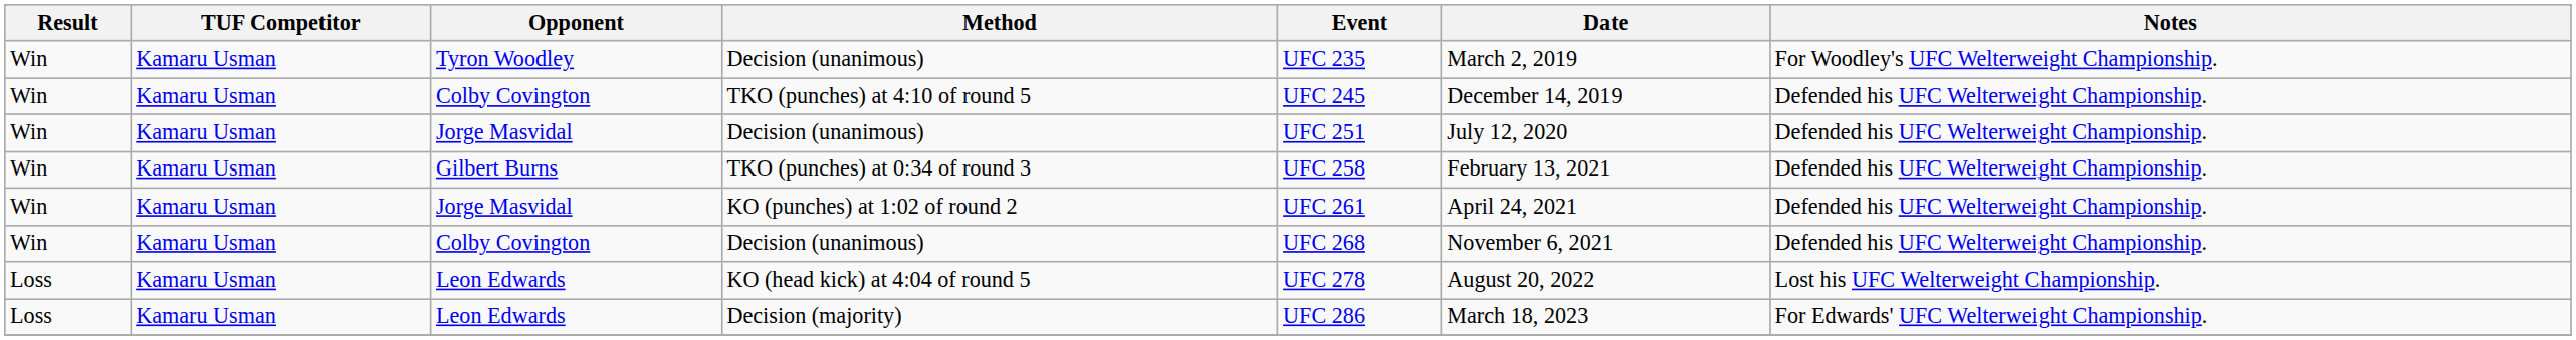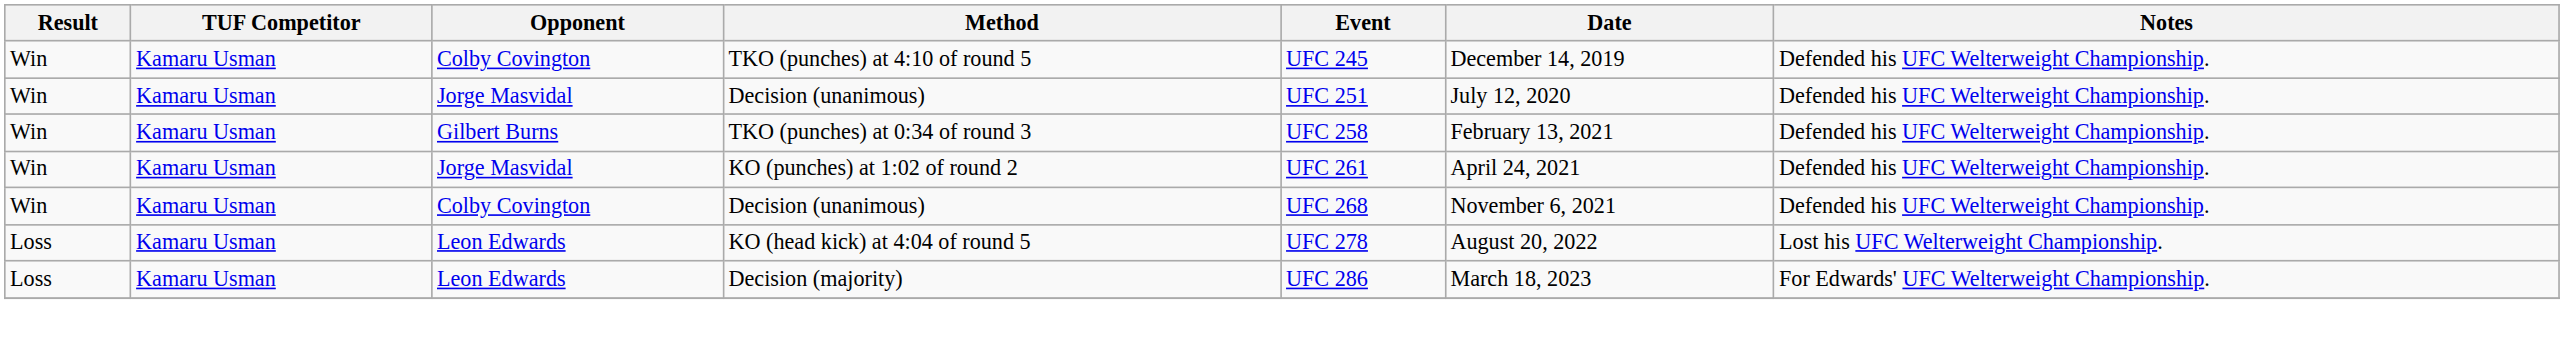- row: Win | Kamaru Usman | Tyron Woodley | Decision (unanimous) | UFC 235 | March 2, 2019 | For Woodley's UFC Welterweight Championship.
